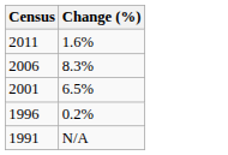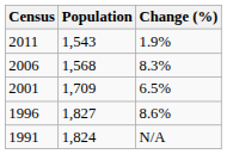+ column: Population | 1,543 | 1,568 | 1,709 | 1,827 | 1,824
2011 | Change (%): 1.6% -> 1.9%
1996 | Change (%): 0.2% -> 8.6%
